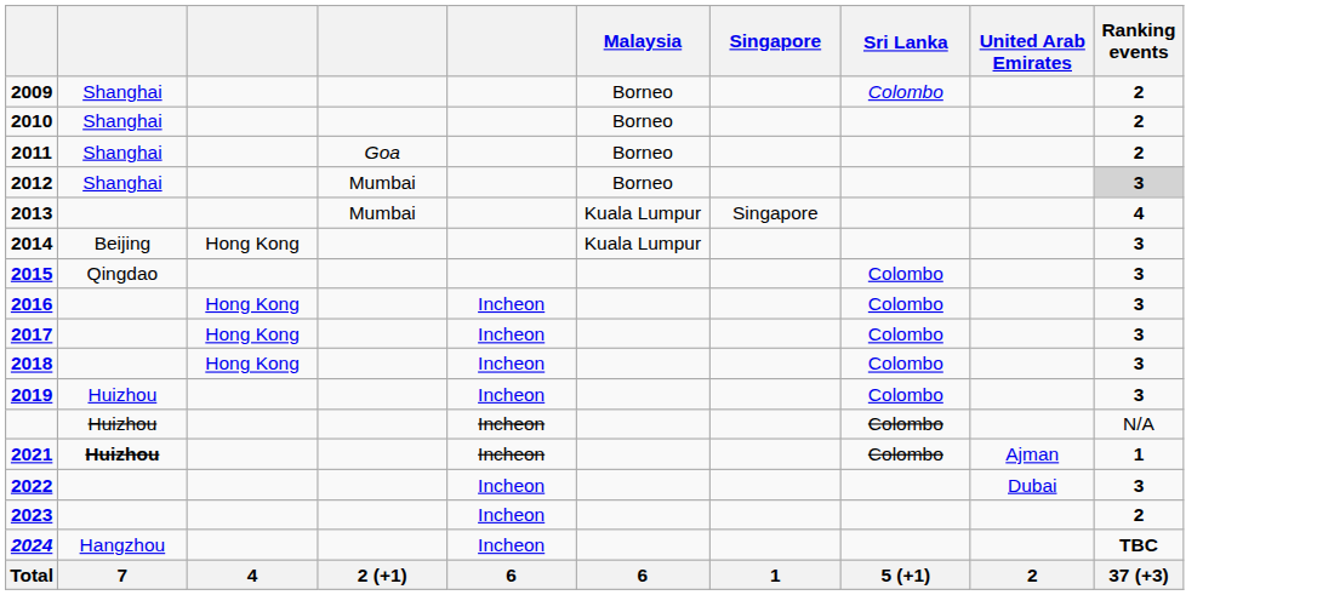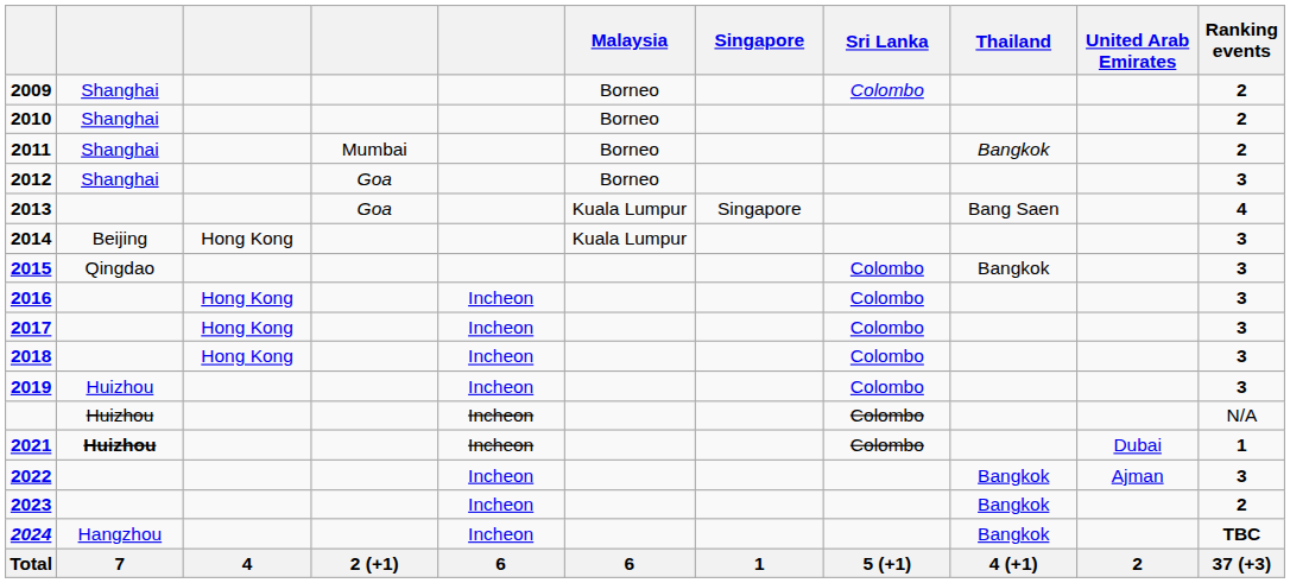+ column: Thailand | Bangkok | Bang Saen | Bangkok | Bangkok | Bangkok | Bangkok | 4 (+1)
2011 | column 4: Goa -> Mumbai
2012 | column 4: Mumbai -> Goa
2012 | Ranking events: lightgrey background -> no background
2013 | column 4: Mumbai -> Goa
2021 | United Arab Emirates: Ajman -> Dubai
2022 | United Arab Emirates: Dubai -> Ajman
